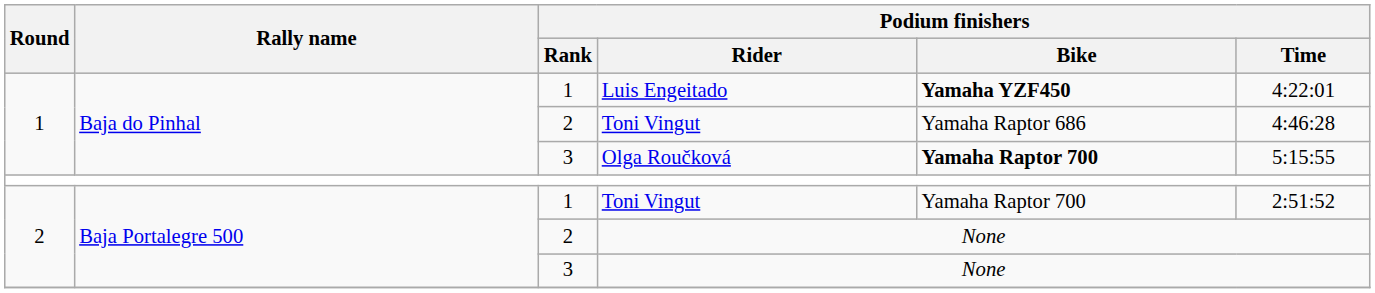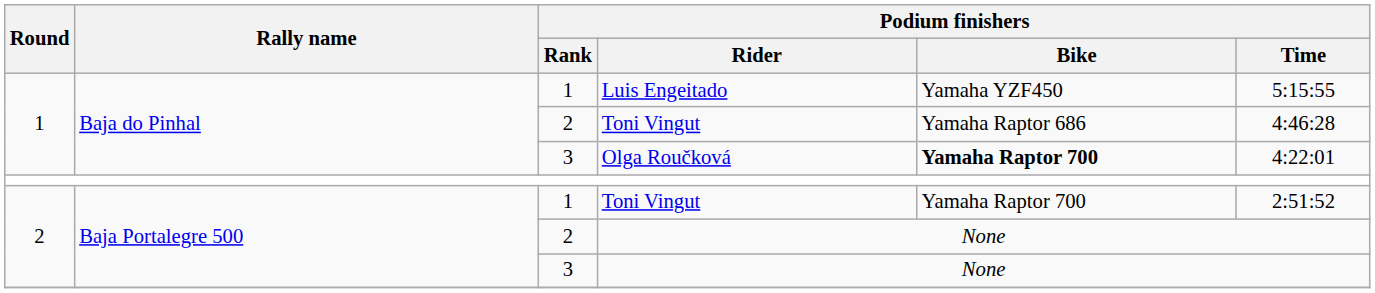Luis Engeitado | Podium finishers / Bike: bold -> normal
Luis Engeitado | Podium finishers / Time: 4:22:01 -> 5:15:55
Olga Roučková | Podium finishers / Time: 5:15:55 -> 4:22:01
